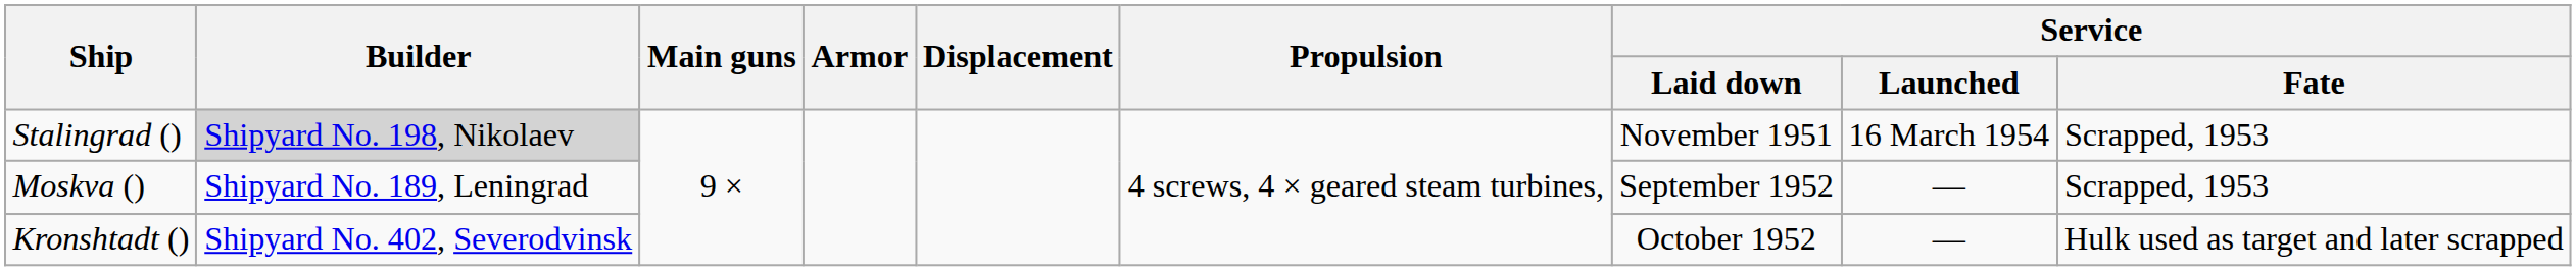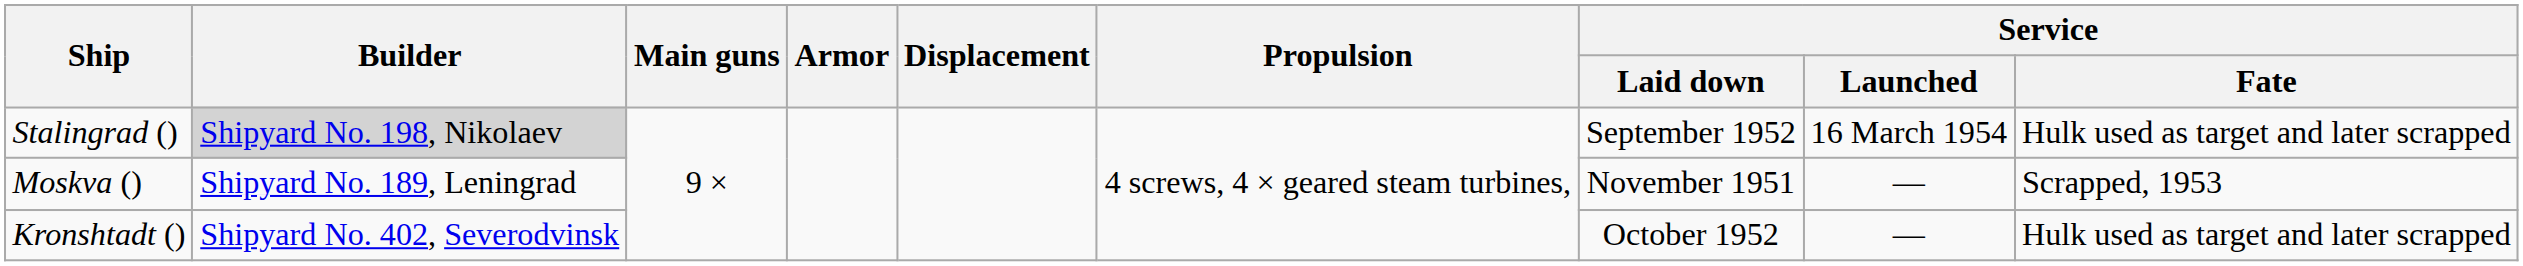Stalingrad () | Service / Laid down: November 1951 -> September 1952
Stalingrad () | Service / Fate: Scrapped, 1953 -> Hulk used as target and later scrapped
Moskva () | Service / Laid down: September 1952 -> November 1951
